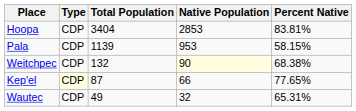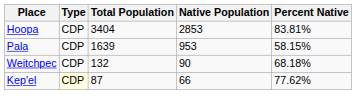Pala | Total Population: 1139 -> 1639
Weitchpec | Native Population: lightyellow background -> no background
Weitchpec | Percent Native: 68.38% -> 68.18%
Kep'el | Percent Native: 77.65% -> 77.62%
- row: Wautec | CDP | 49 | 32 | 65.31%
